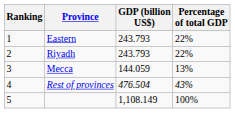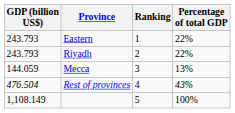columns swapped: Ranking <-> GDP (billion US$)
